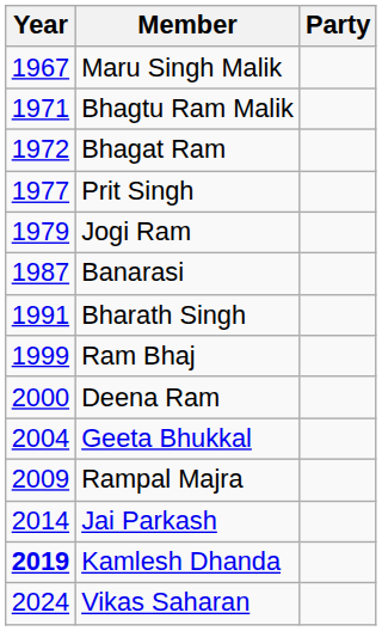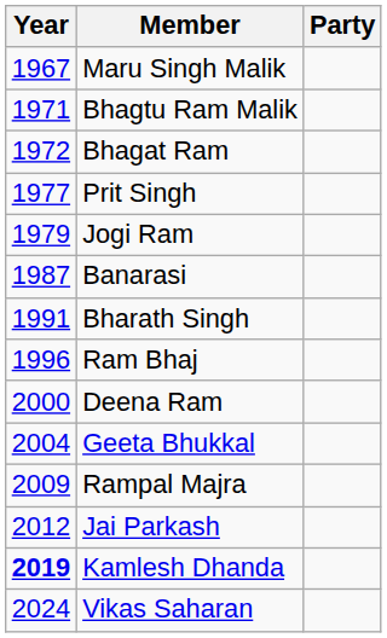Ram Bhaj | Year: 1999 -> 1996
Jai Parkash | Year: 2014 -> 2012
